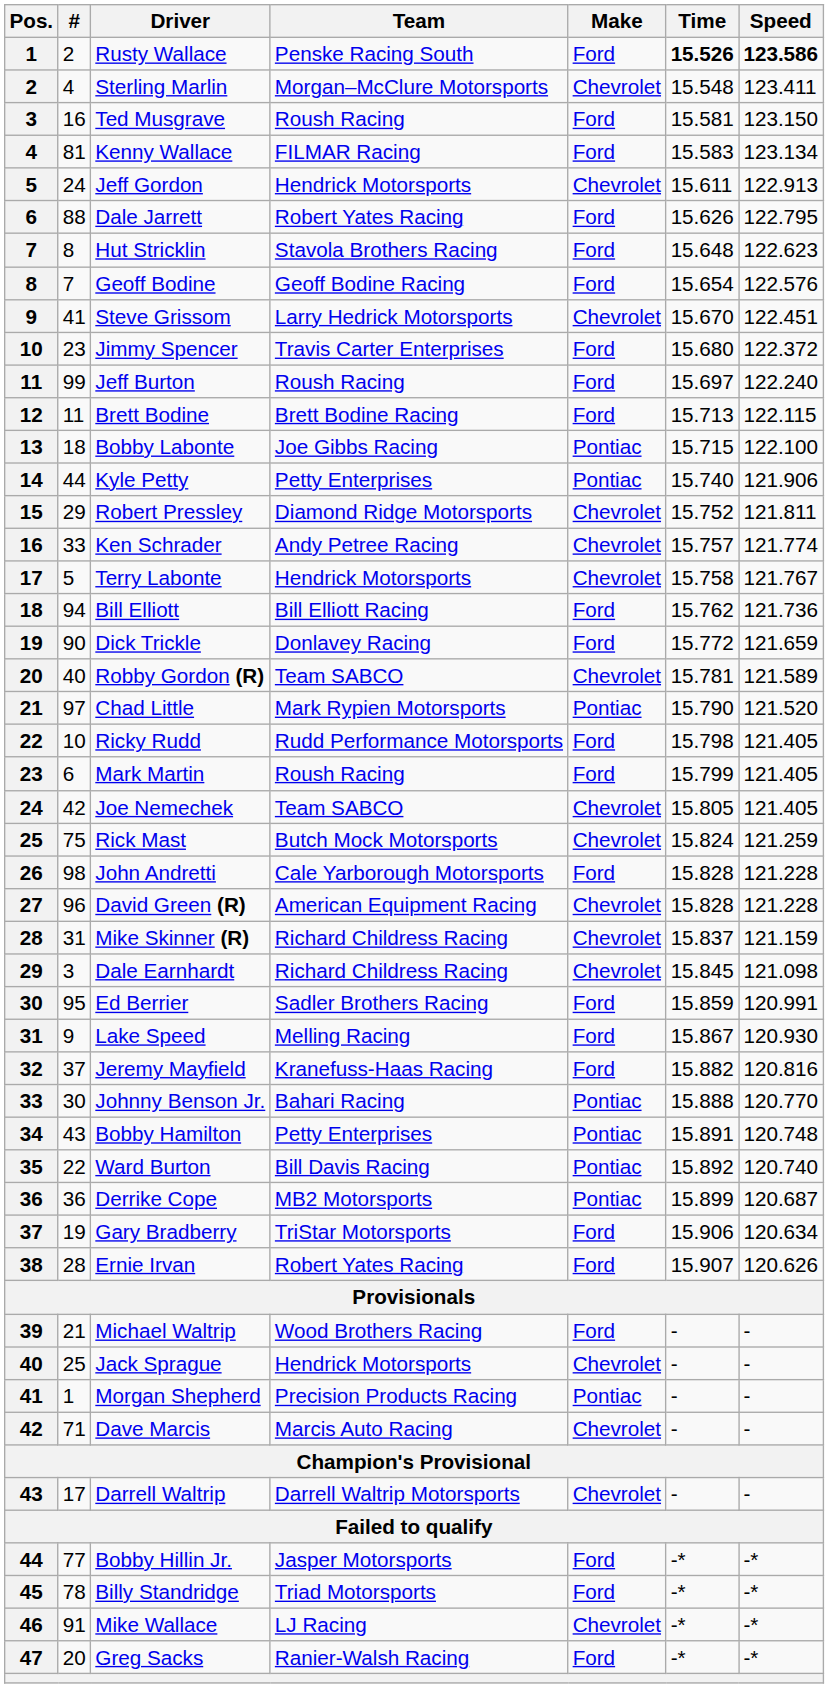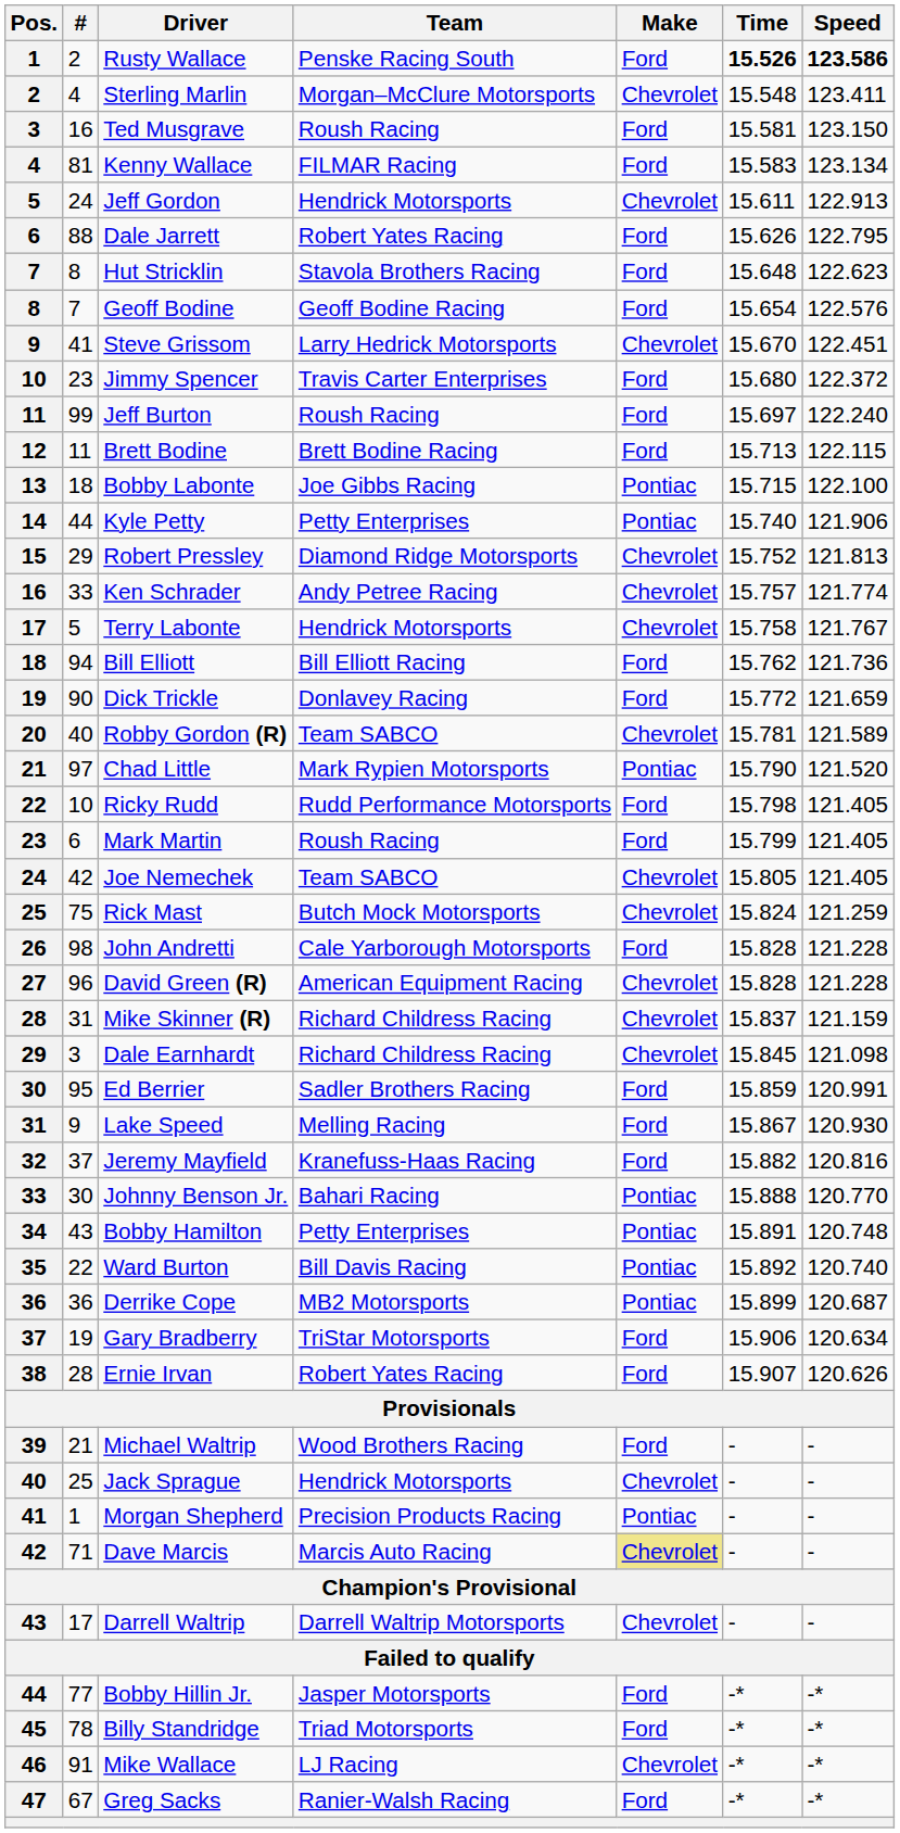Robert Pressley | Speed: 121.811 -> 121.813
Dave Marcis | Make: no background -> khaki background
Greg Sacks | #: 20 -> 67
